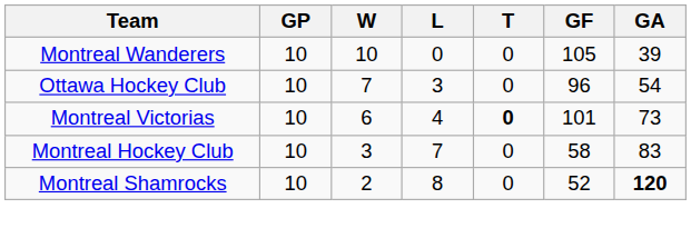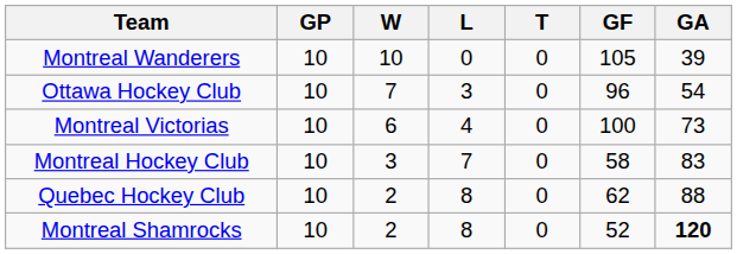Montreal Victorias | T: bold -> normal
Montreal Victorias | GF: 101 -> 100
+ row: Quebec Hockey Club | 10 | 2 | 8 | 0 | 62 | 88
